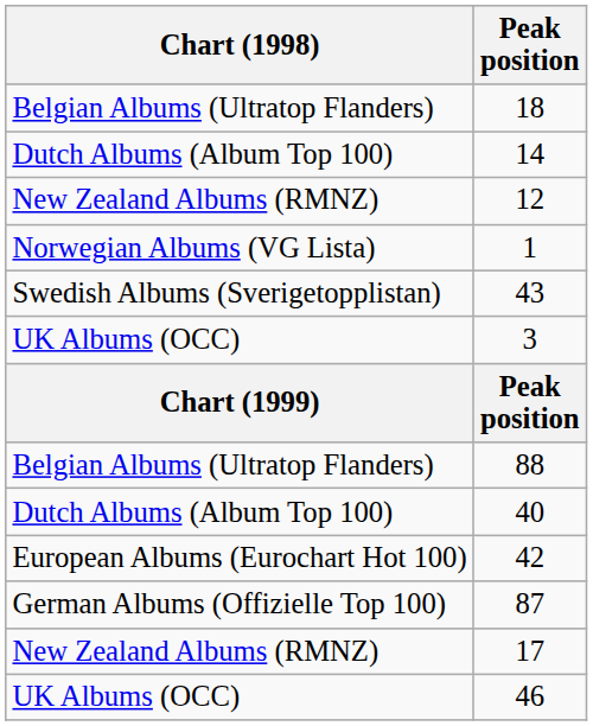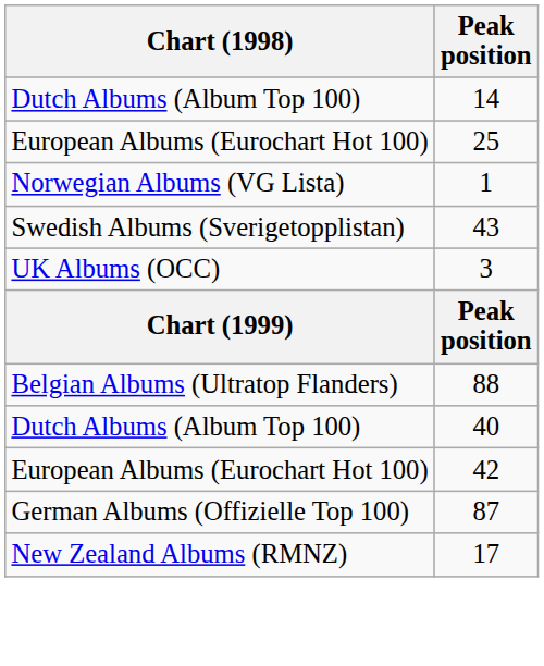- row: Belgian Albums (Ultratop Flanders) | 18
+ row: European Albums (Eurochart Hot 100) | 25
- row: New Zealand Albums (RMNZ) | 12
- row: UK Albums (OCC) | 46
